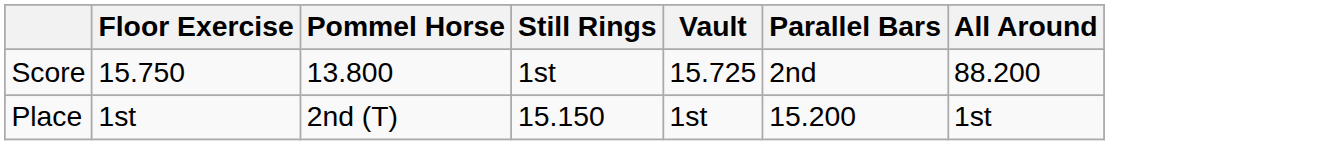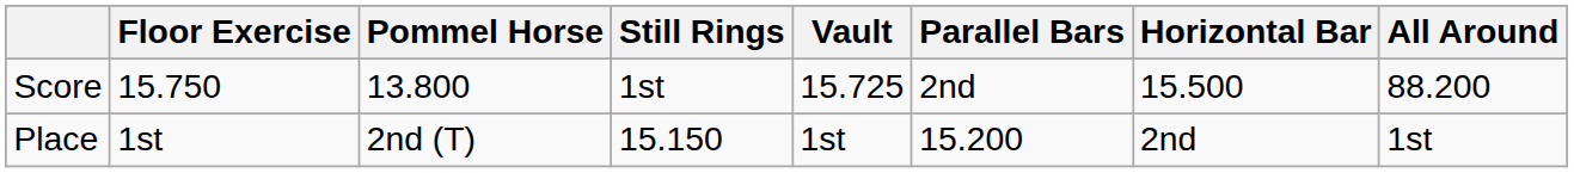+ column: Horizontal Bar | 15.500 | 2nd
